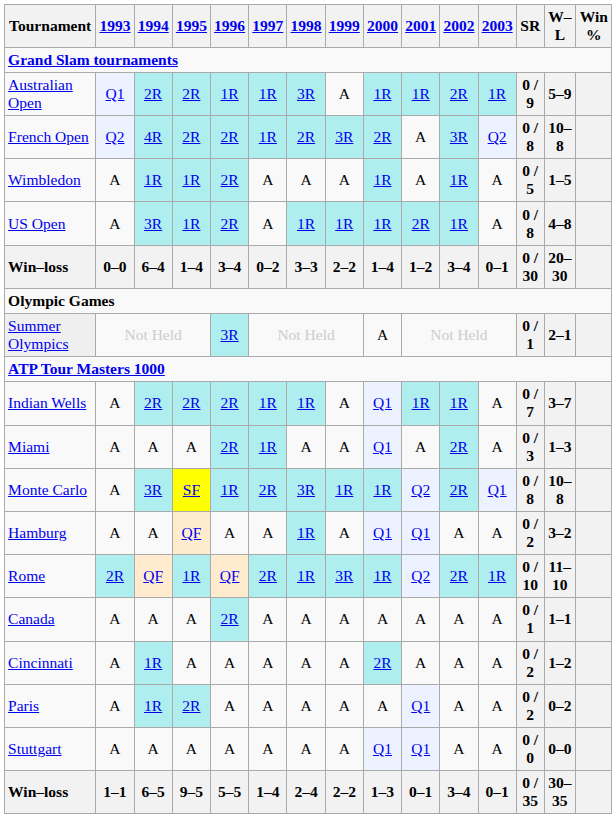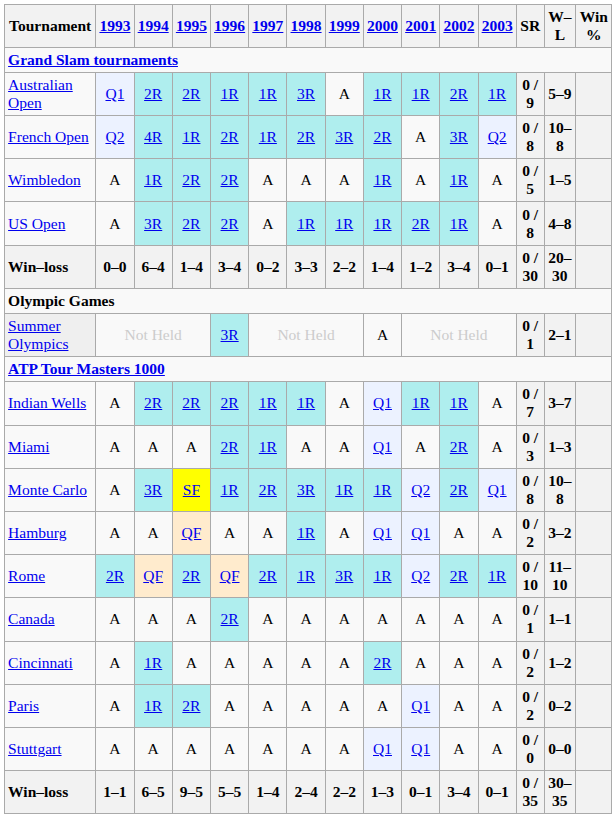French Open | 1995: 2R -> 1R
Wimbledon | 1995: 1R -> 2R
US Open | 1995: 1R -> 2R
Rome | 1995: 1R -> 2R
